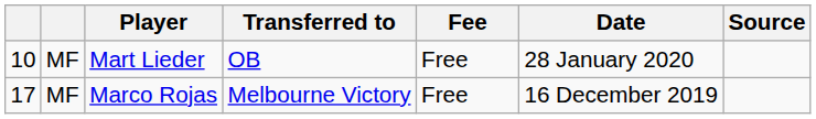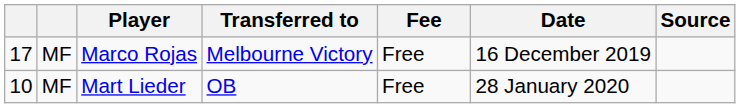rows swapped: Marco Rojas <-> Mart Lieder
